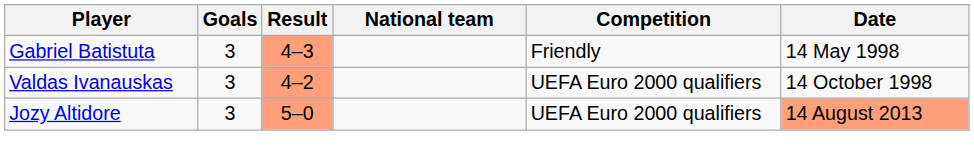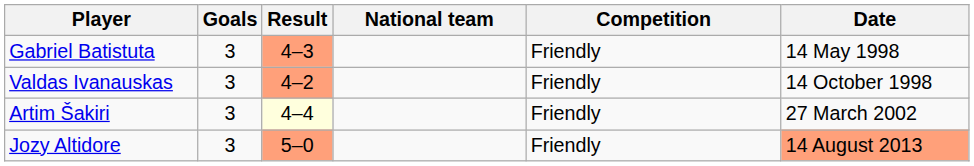Valdas Ivanauskas | Competition: UEFA Euro 2000 qualifiers -> Friendly
+ row: Artim Šakiri | 3 | 4–4 | Friendly | 27 March 2002
Jozy Altidore | Competition: UEFA Euro 2000 qualifiers -> Friendly
